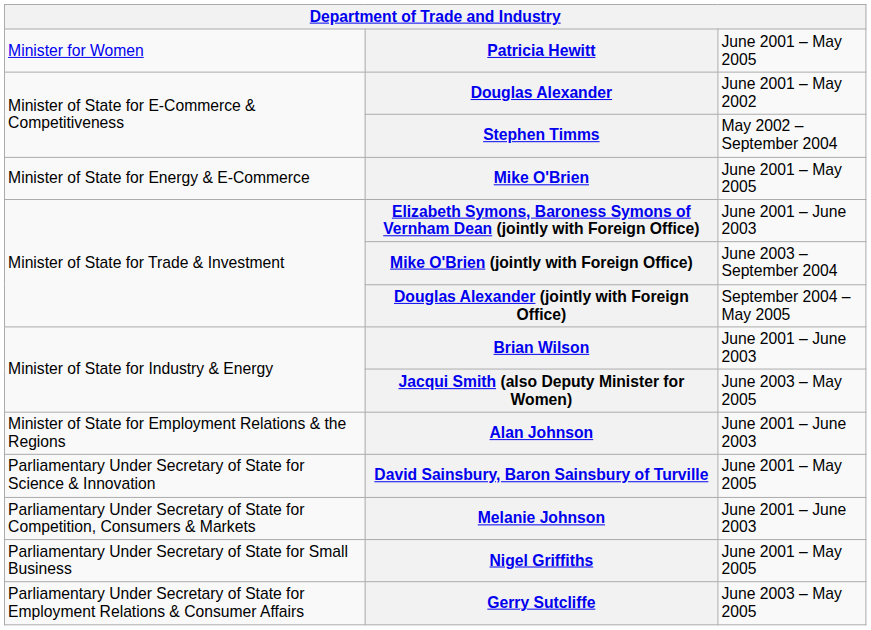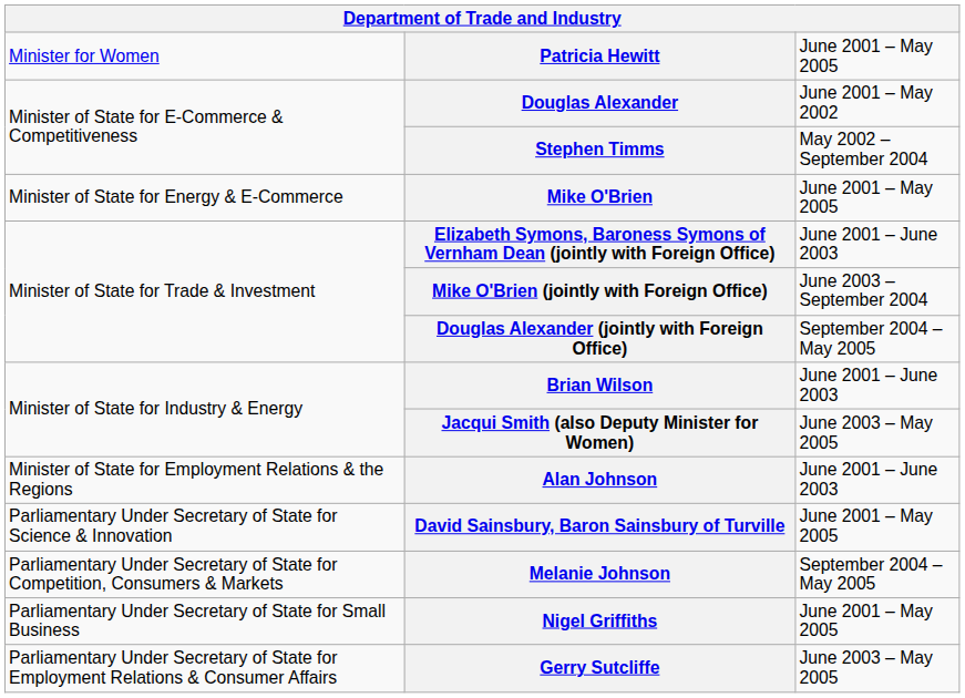Melanie Johnson | column 3: June 2001 – June 2003 -> September 2004 – May 2005
